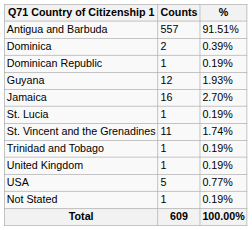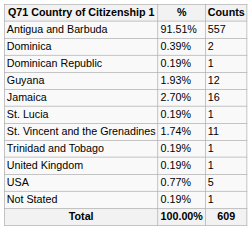columns swapped: Counts <-> %
